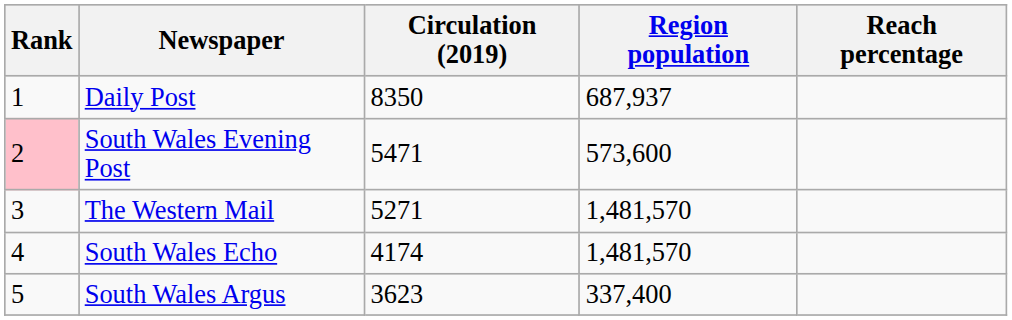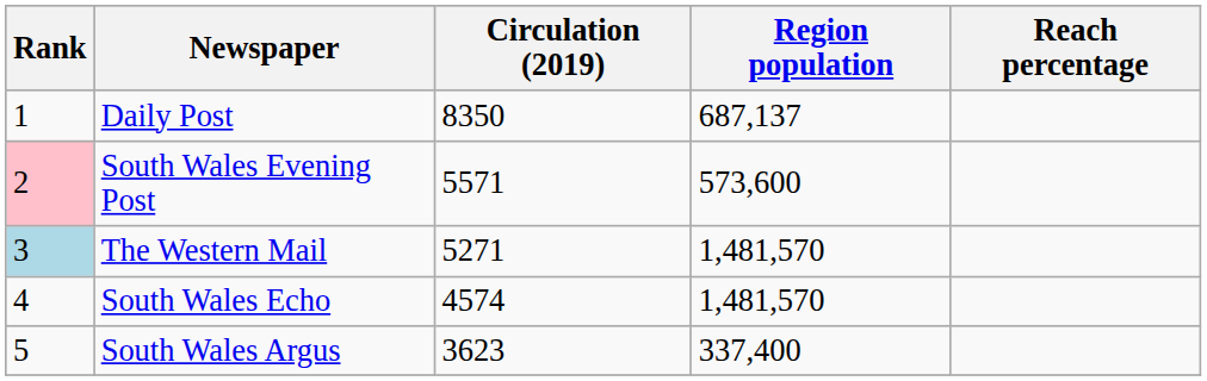Daily Post | Region population: 687,937 -> 687,137
South Wales Evening Post | Circulation (2019): 5471 -> 5571
The Western Mail | Rank: no background -> lightblue background
South Wales Echo | Circulation (2019): 4174 -> 4574
